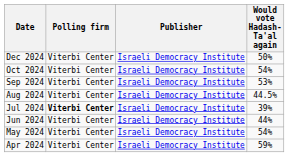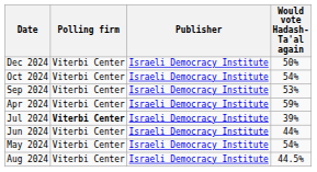rows swapped: Aug 2024 <-> Apr 2024
